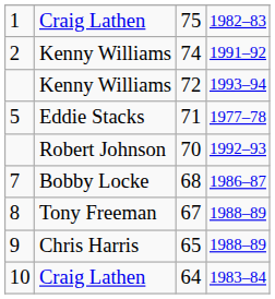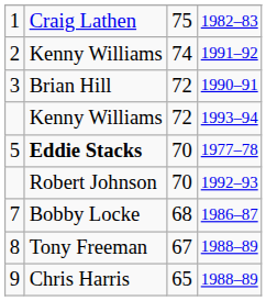+ row: 3 | Brian Hill | 72 | 1990–91
5 | column 2: normal -> bold
5 | column 3: 71 -> 70
- row: 10 | Craig Lathen | 64 | 1983–84
